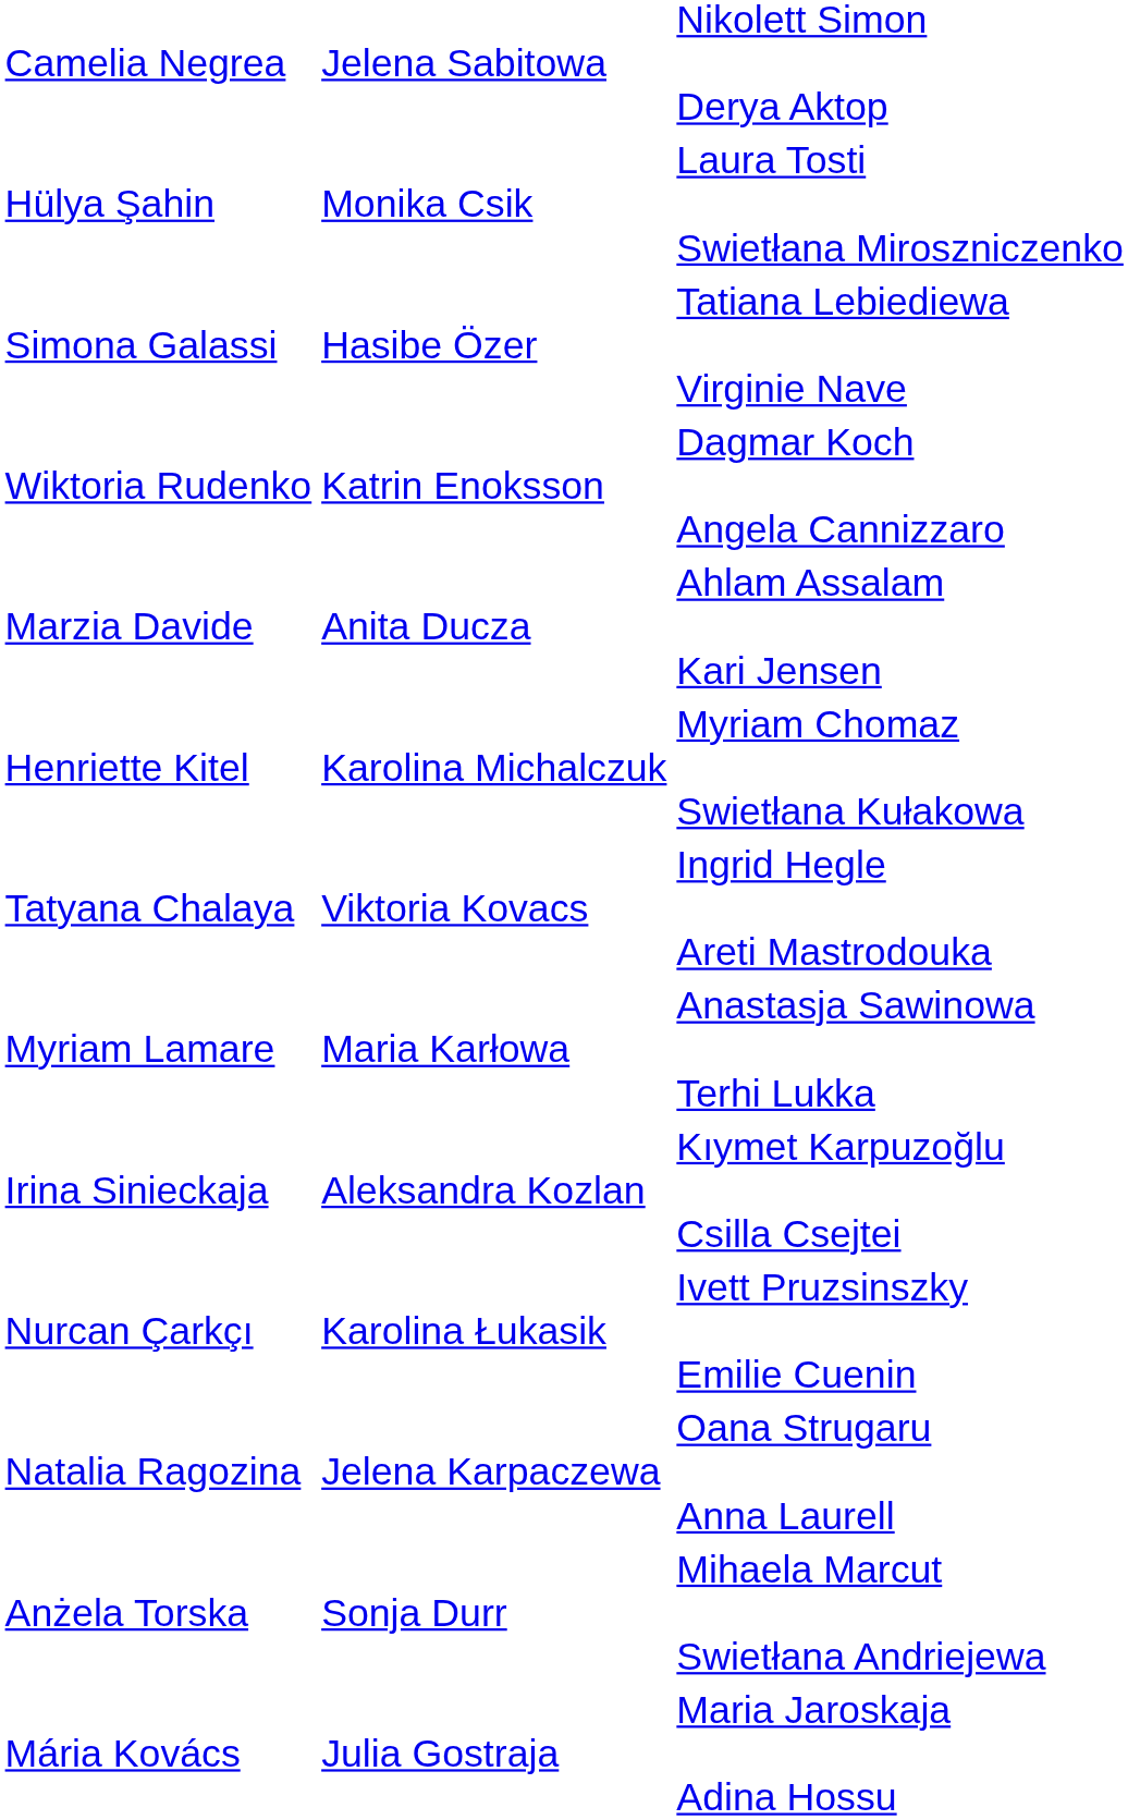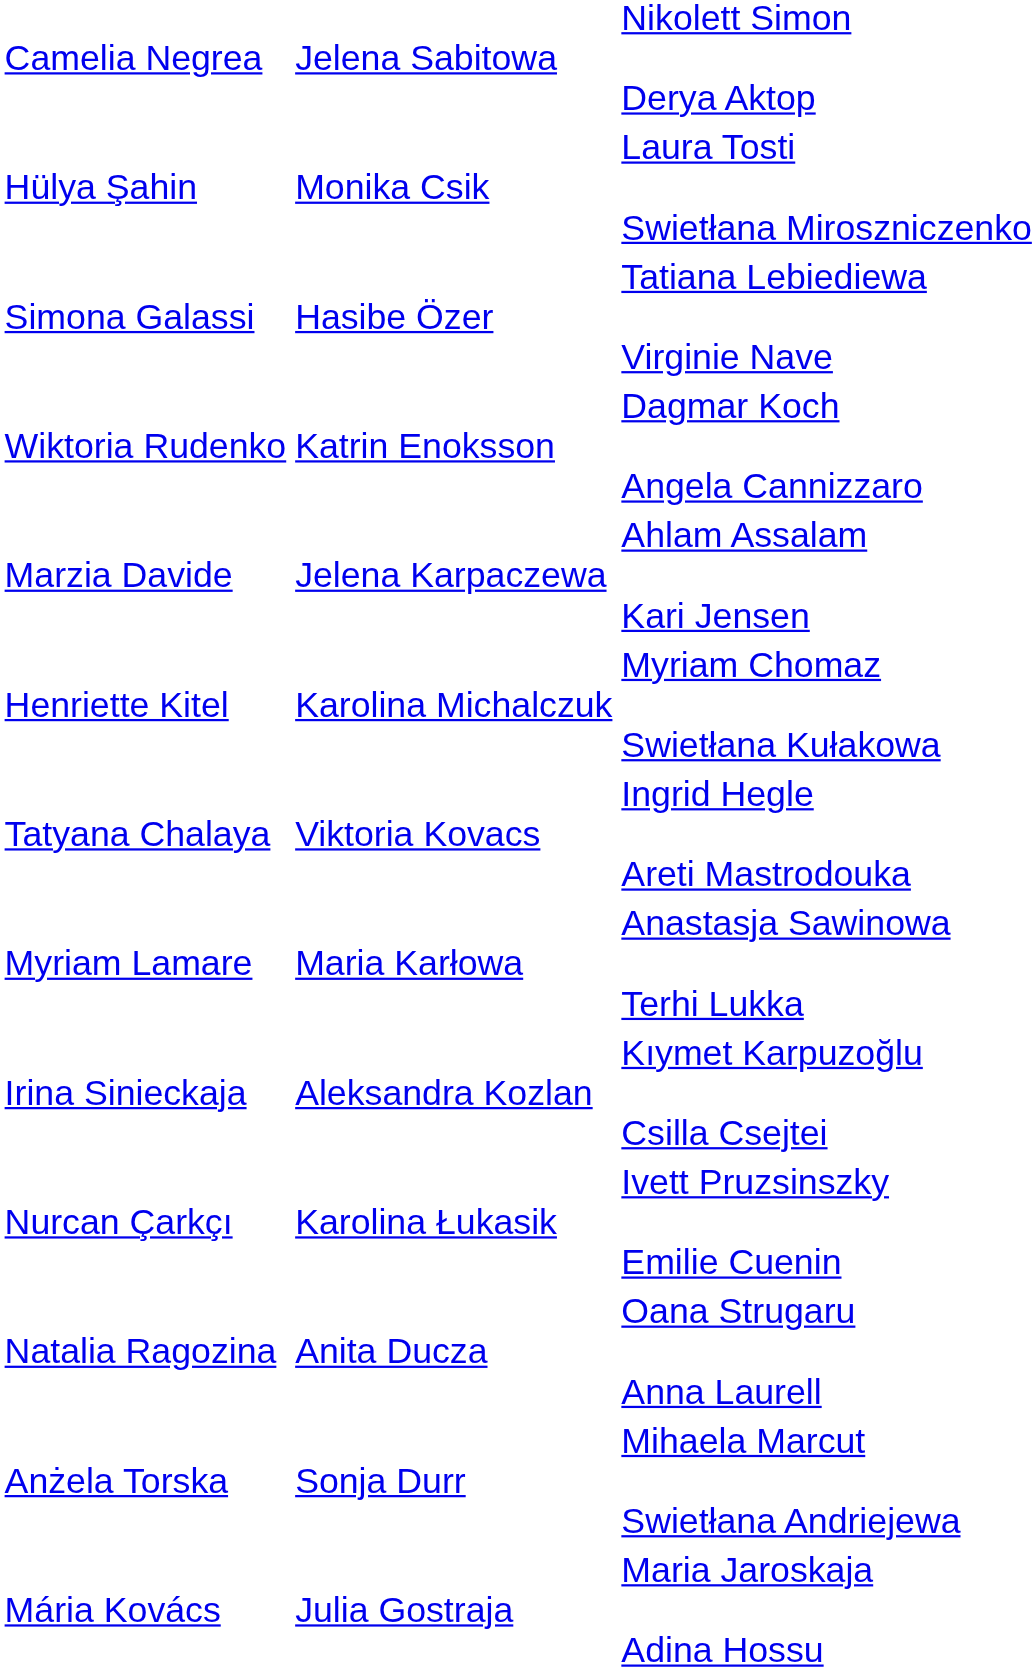Marzia Davide | column 3: Anita Ducza -> Jelena Karpaczewa
Natalia Ragozina | column 3: Jelena Karpaczewa -> Anita Ducza
